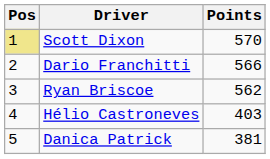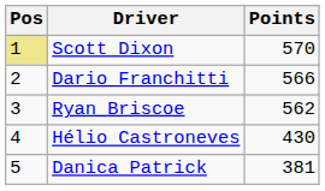Hélio Castroneves | Points: 403 -> 430
